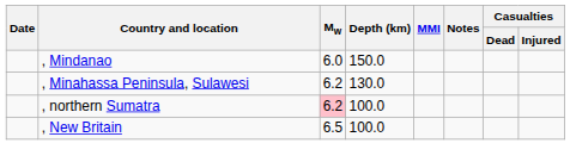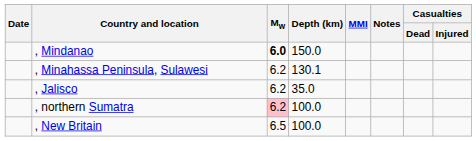, Mindanao | Mw: normal -> bold
, Minahassa Peninsula, Sulawesi | Depth (km): 130.0 -> 130.1
+ row: , Jalisco | 6.2 | 35.0
